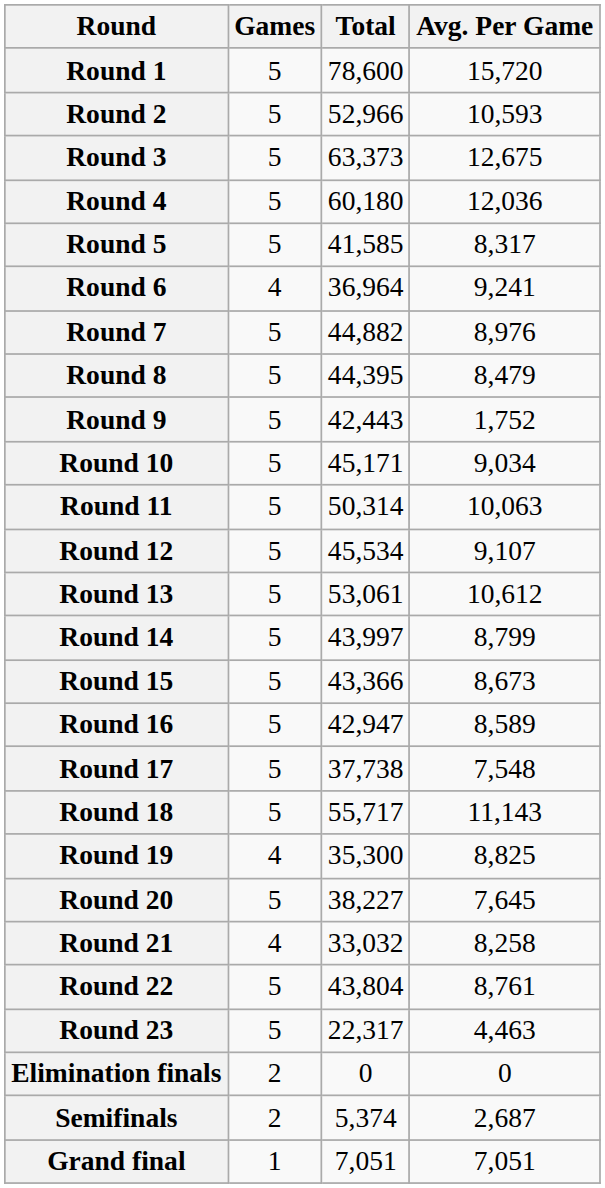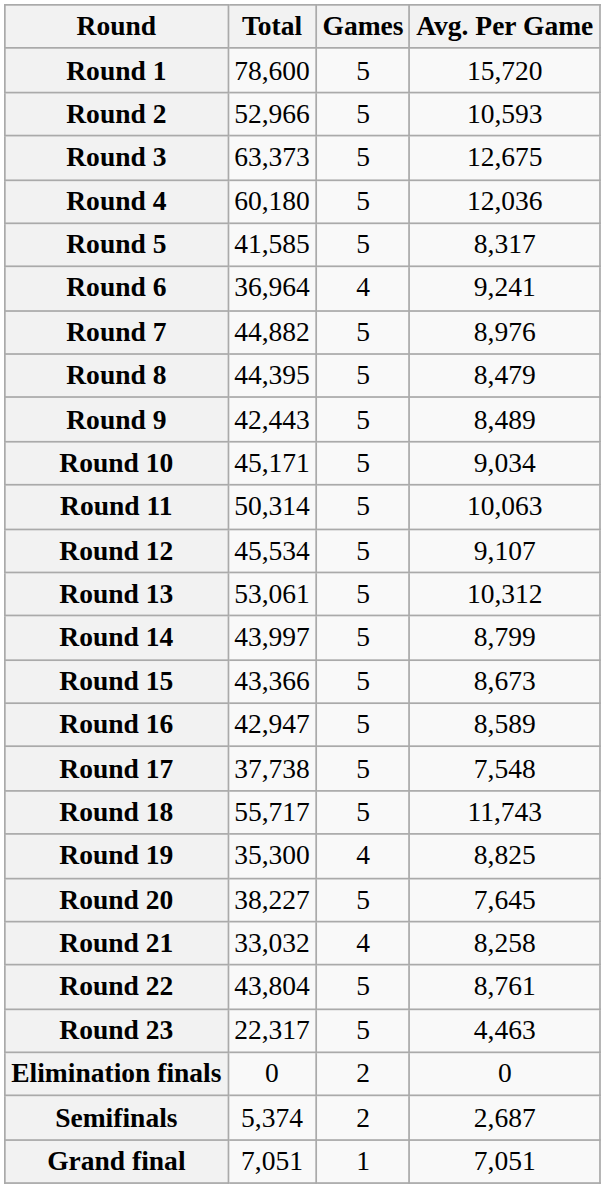columns swapped: Total <-> Games
Round 9 | Avg. Per Game: 1,752 -> 8,489
Round 13 | Avg. Per Game: 10,612 -> 10,312
Round 18 | Avg. Per Game: 11,143 -> 11,743
